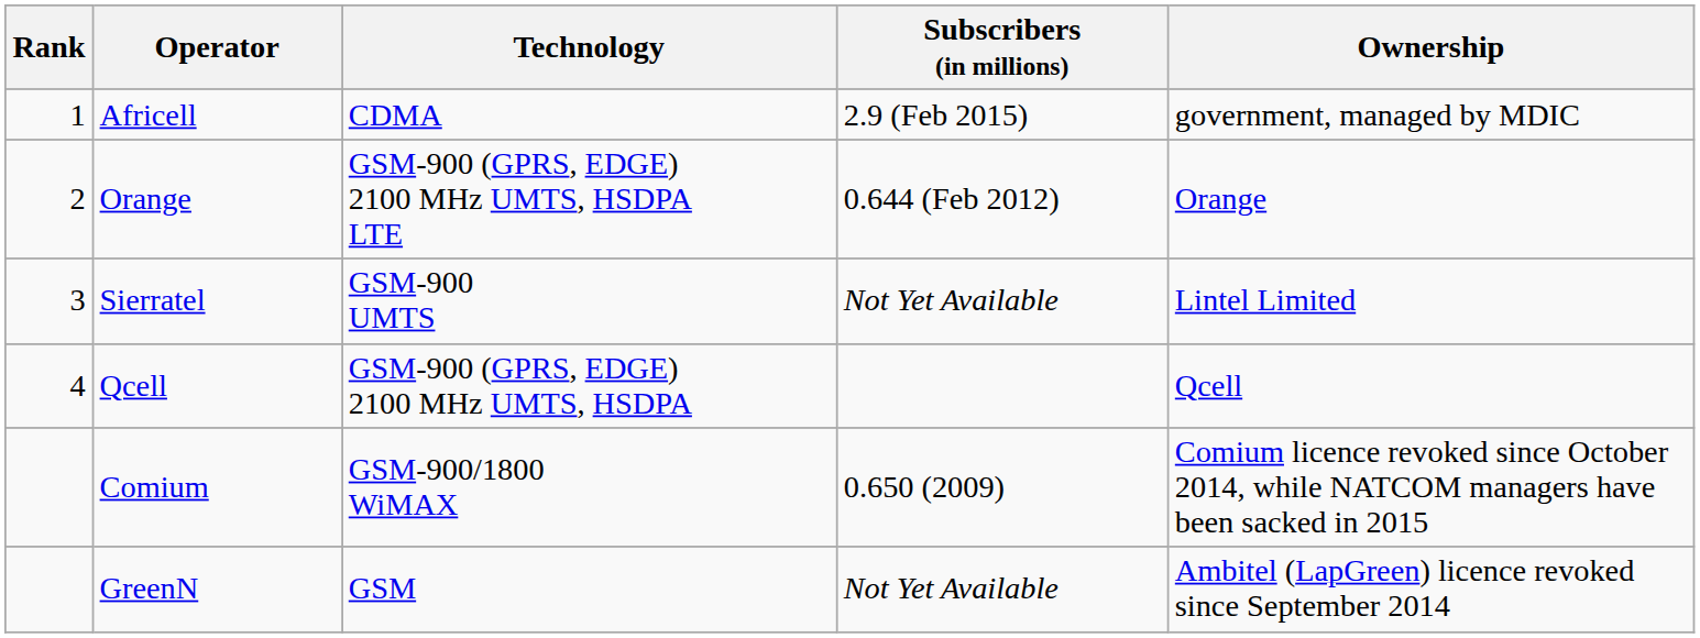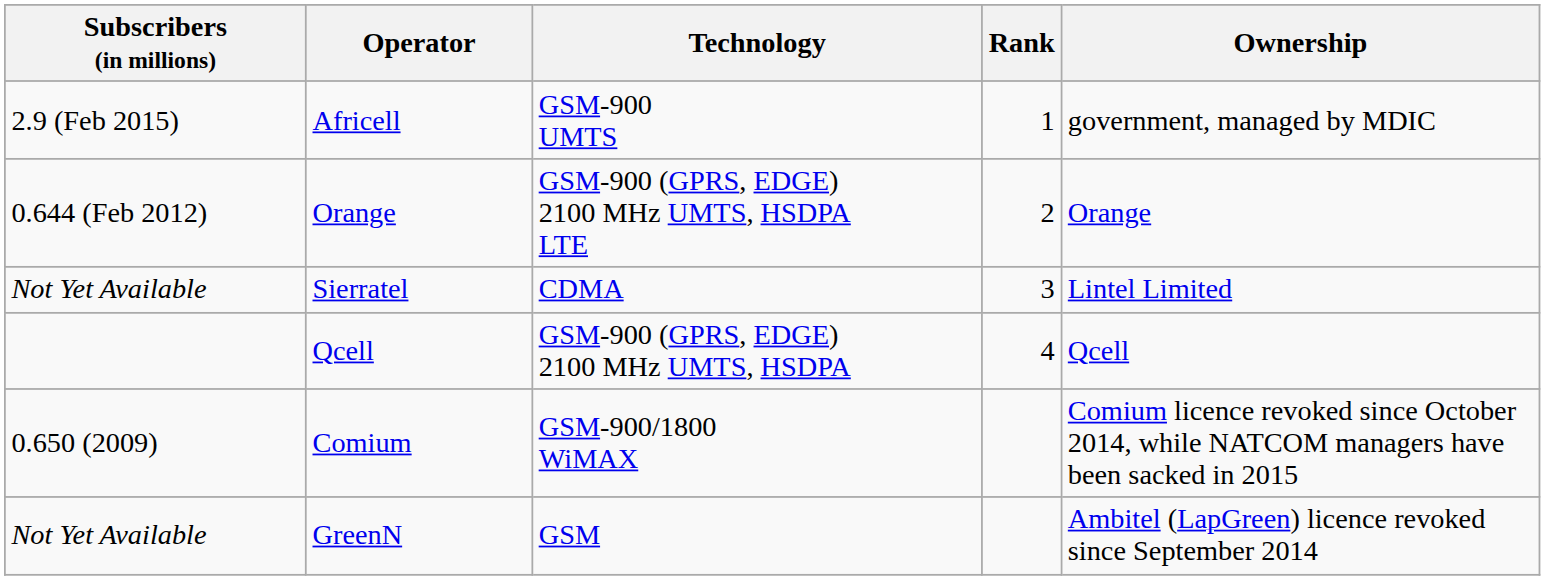columns swapped: Rank <-> Subscribers (in millions)
Africell | Technology: CDMA -> GSM-900 UMTS
Sierratel | Technology: GSM-900 UMTS -> CDMA
